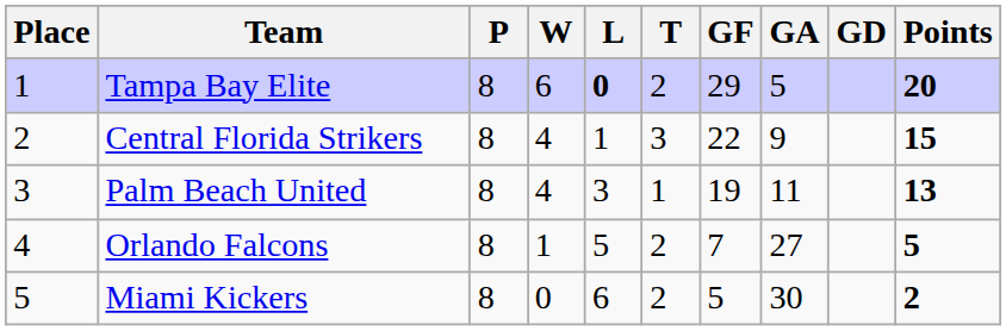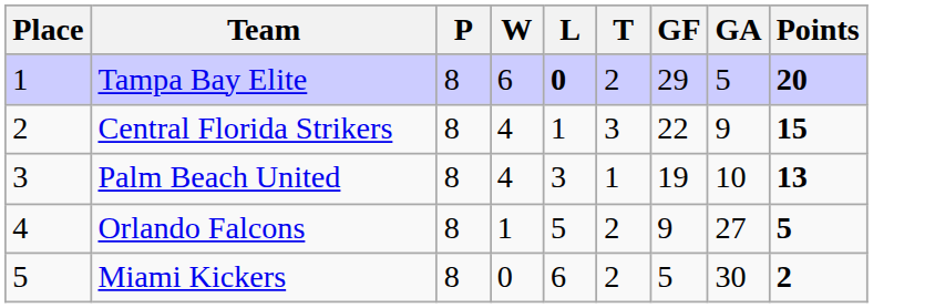- column: GD
Palm Beach United | GA: 11 -> 10
Orlando Falcons | GF: 7 -> 9
